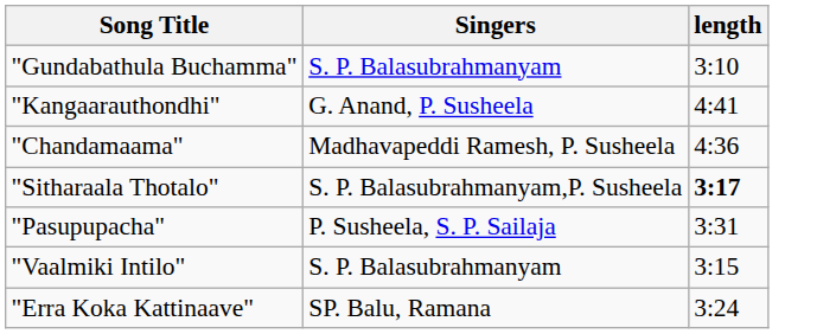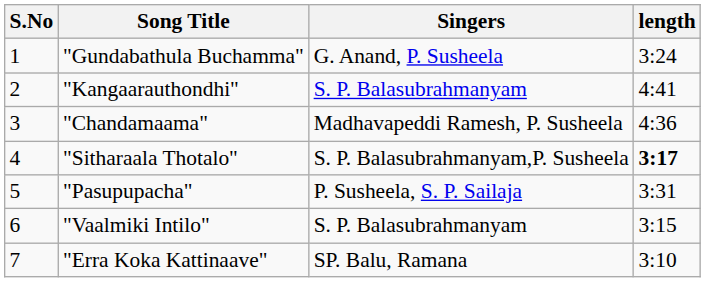+ column: S.No | 1 | 2 | 3 | 4 | 5 | 6 | 7
"Gundabathula Buchamma" | Singers: S. P. Balasubrahmanyam -> G. Anand, P. Susheela
"Gundabathula Buchamma" | length: 3:10 -> 3:24
"Kangaarauthondhi" | Singers: G. Anand, P. Susheela -> S. P. Balasubrahmanyam
"Erra Koka Kattinaave" | length: 3:24 -> 3:10
